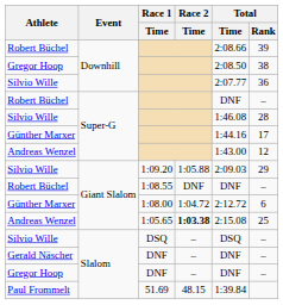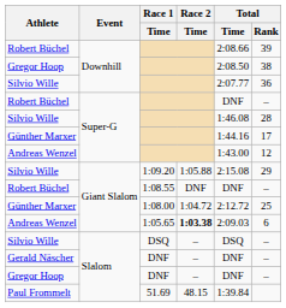1:09.20 | Total / Time: 2:09.03 -> 2:15.08
1:08.00 | Total / Rank: 6 -> 25
1:05.65 | Total / Time: 2:15.08 -> 2:09.03
1:05.65 | Total / Rank: 25 -> 6
